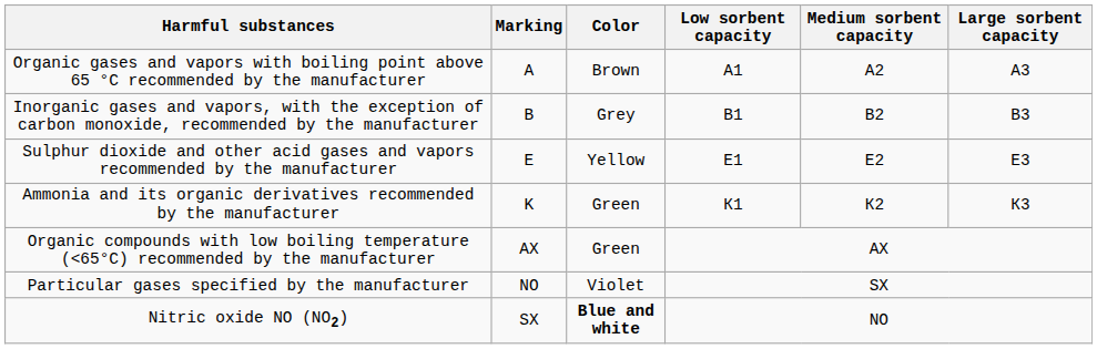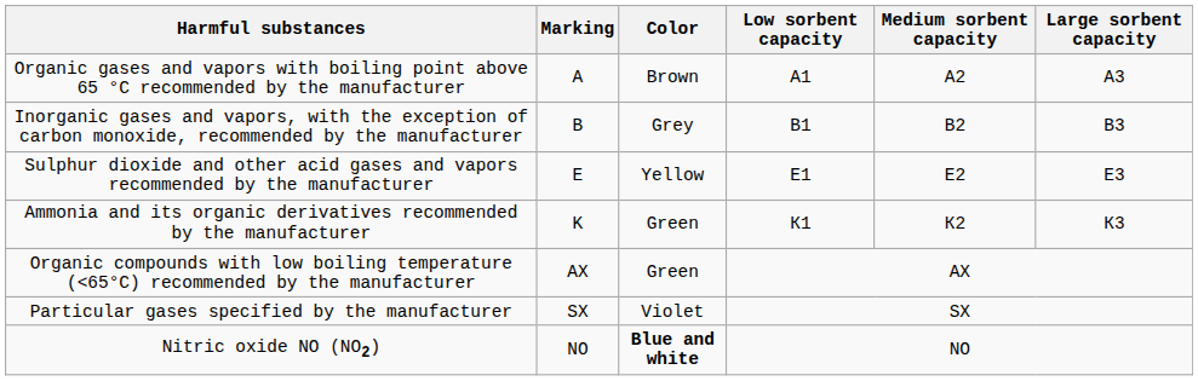Particular gases specified by the manufacturer | Marking: NO -> SX
Nitric oxide NO (NO2) | Marking: SX -> NO
